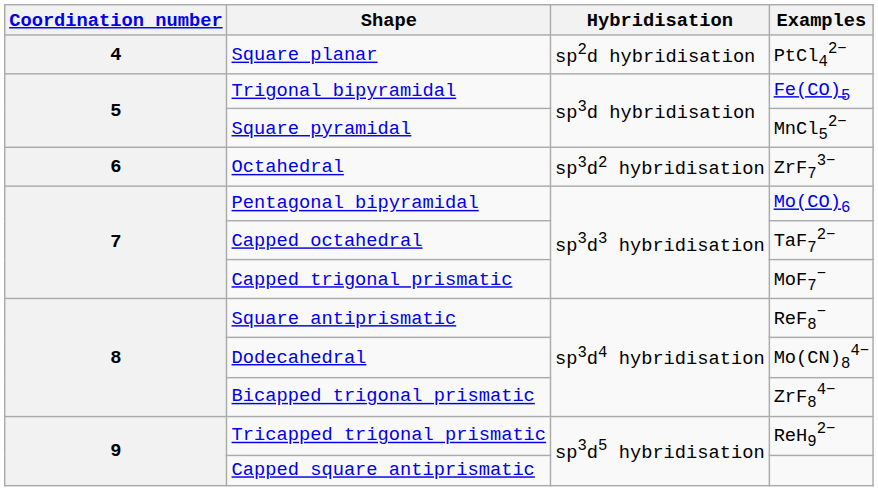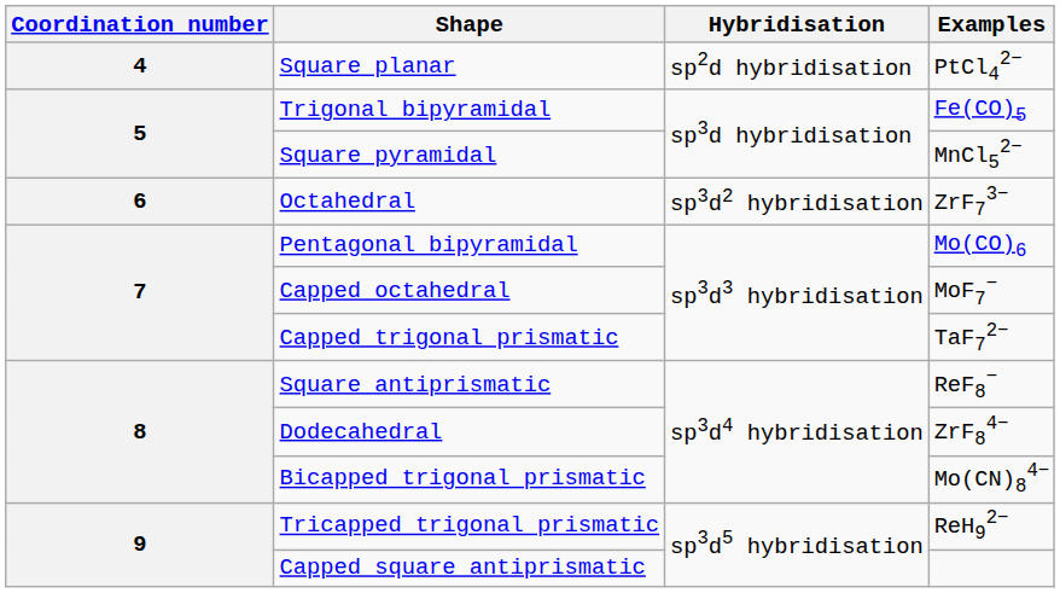Capped octahedral | Examples: TaF72− -> MoF7−
Capped trigonal prismatic | Examples: MoF7− -> TaF72−
Dodecahedral | Examples: Mo(CN)84− -> ZrF84−
Bicapped trigonal prismatic | Examples: ZrF84− -> Mo(CN)84−
